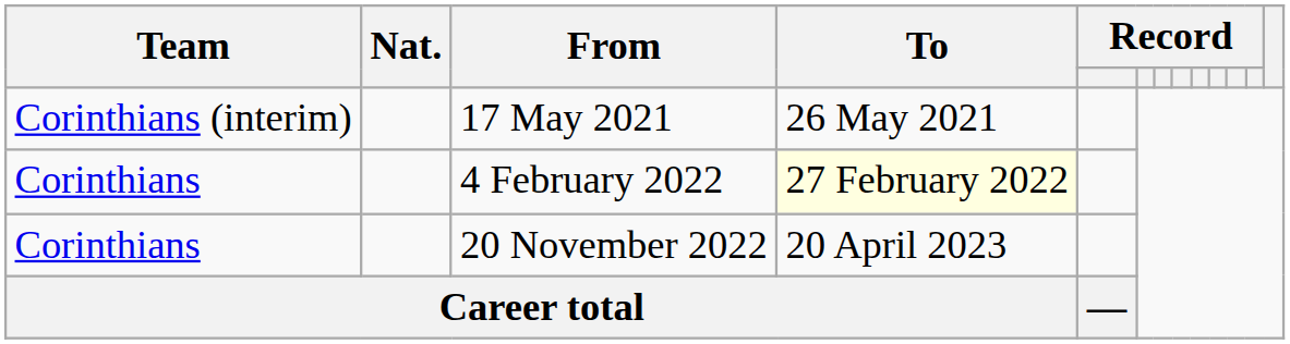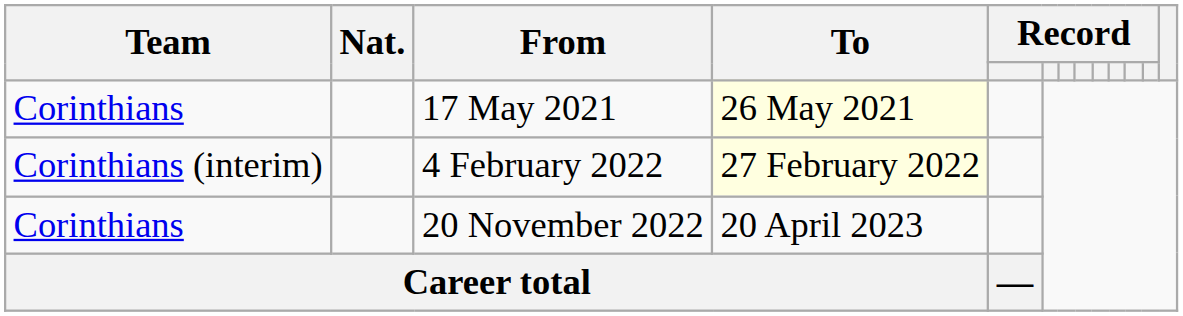17 May 2021 | Team: Corinthians (interim) -> Corinthians
17 May 2021 | To: no background -> lightyellow background
4 February 2022 | Team: Corinthians -> Corinthians (interim)
